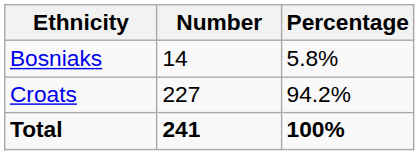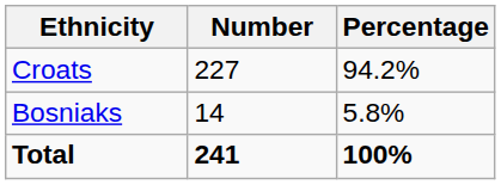rows swapped: Croats <-> Bosniaks
